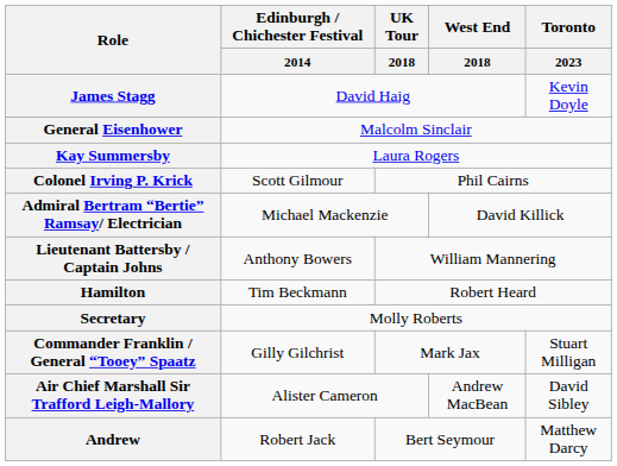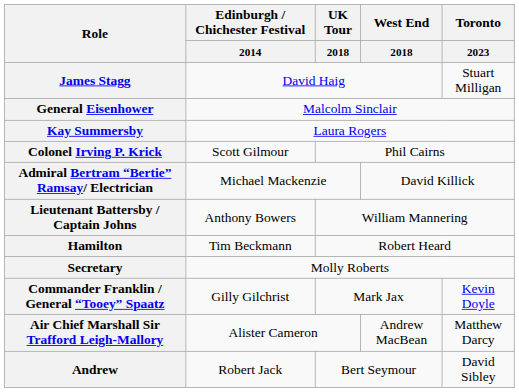James Stagg | Toronto / 2023: Kevin Doyle -> Stuart Milligan
Commander Franklin / General “Tooey” Spaatz | Toronto / 2023: Stuart Milligan -> Kevin Doyle
Air Chief Marshall Sir Trafford Leigh-Mallory | Toronto / 2023: David Sibley -> Matthew Darcy
Andrew | Toronto / 2023: Matthew Darcy -> David Sibley
